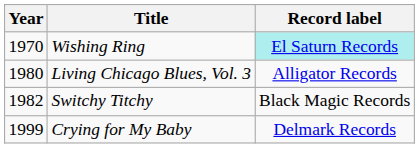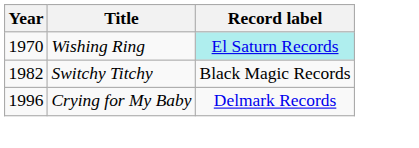- row: 1980 | Living Chicago Blues, Vol. 3 | Alligator Records
Crying for My Baby | Year: 1999 -> 1996
